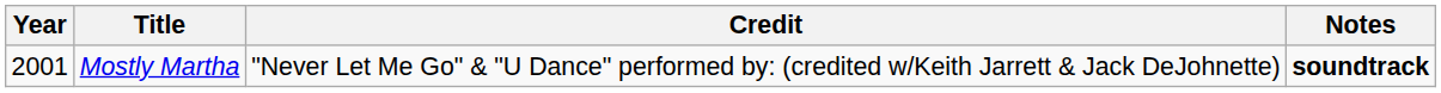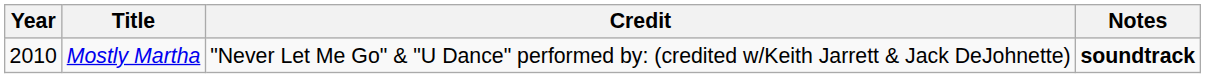Mostly Martha | Year: 2001 -> 2010
